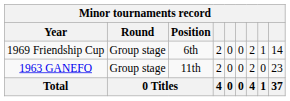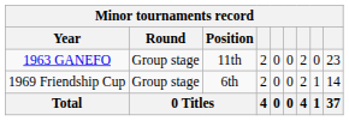rows swapped: 1963 GANEFO <-> 1969 Friendship Cup
